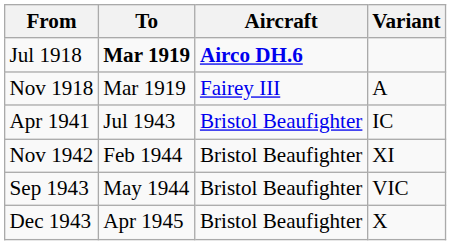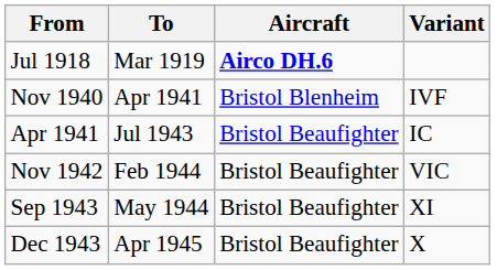Jul 1918 | To: bold -> normal
- row: Nov 1918 | Mar 1919 | Fairey III | A
+ row: Nov 1940 | Apr 1941 | Bristol Blenheim | IVF
Nov 1942 | Variant: XI -> VIC
Sep 1943 | Variant: VIC -> XI
